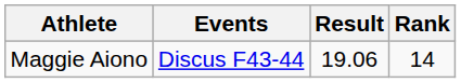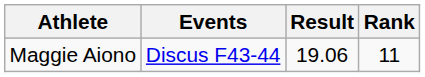Maggie Aiono | Rank: 14 -> 11
